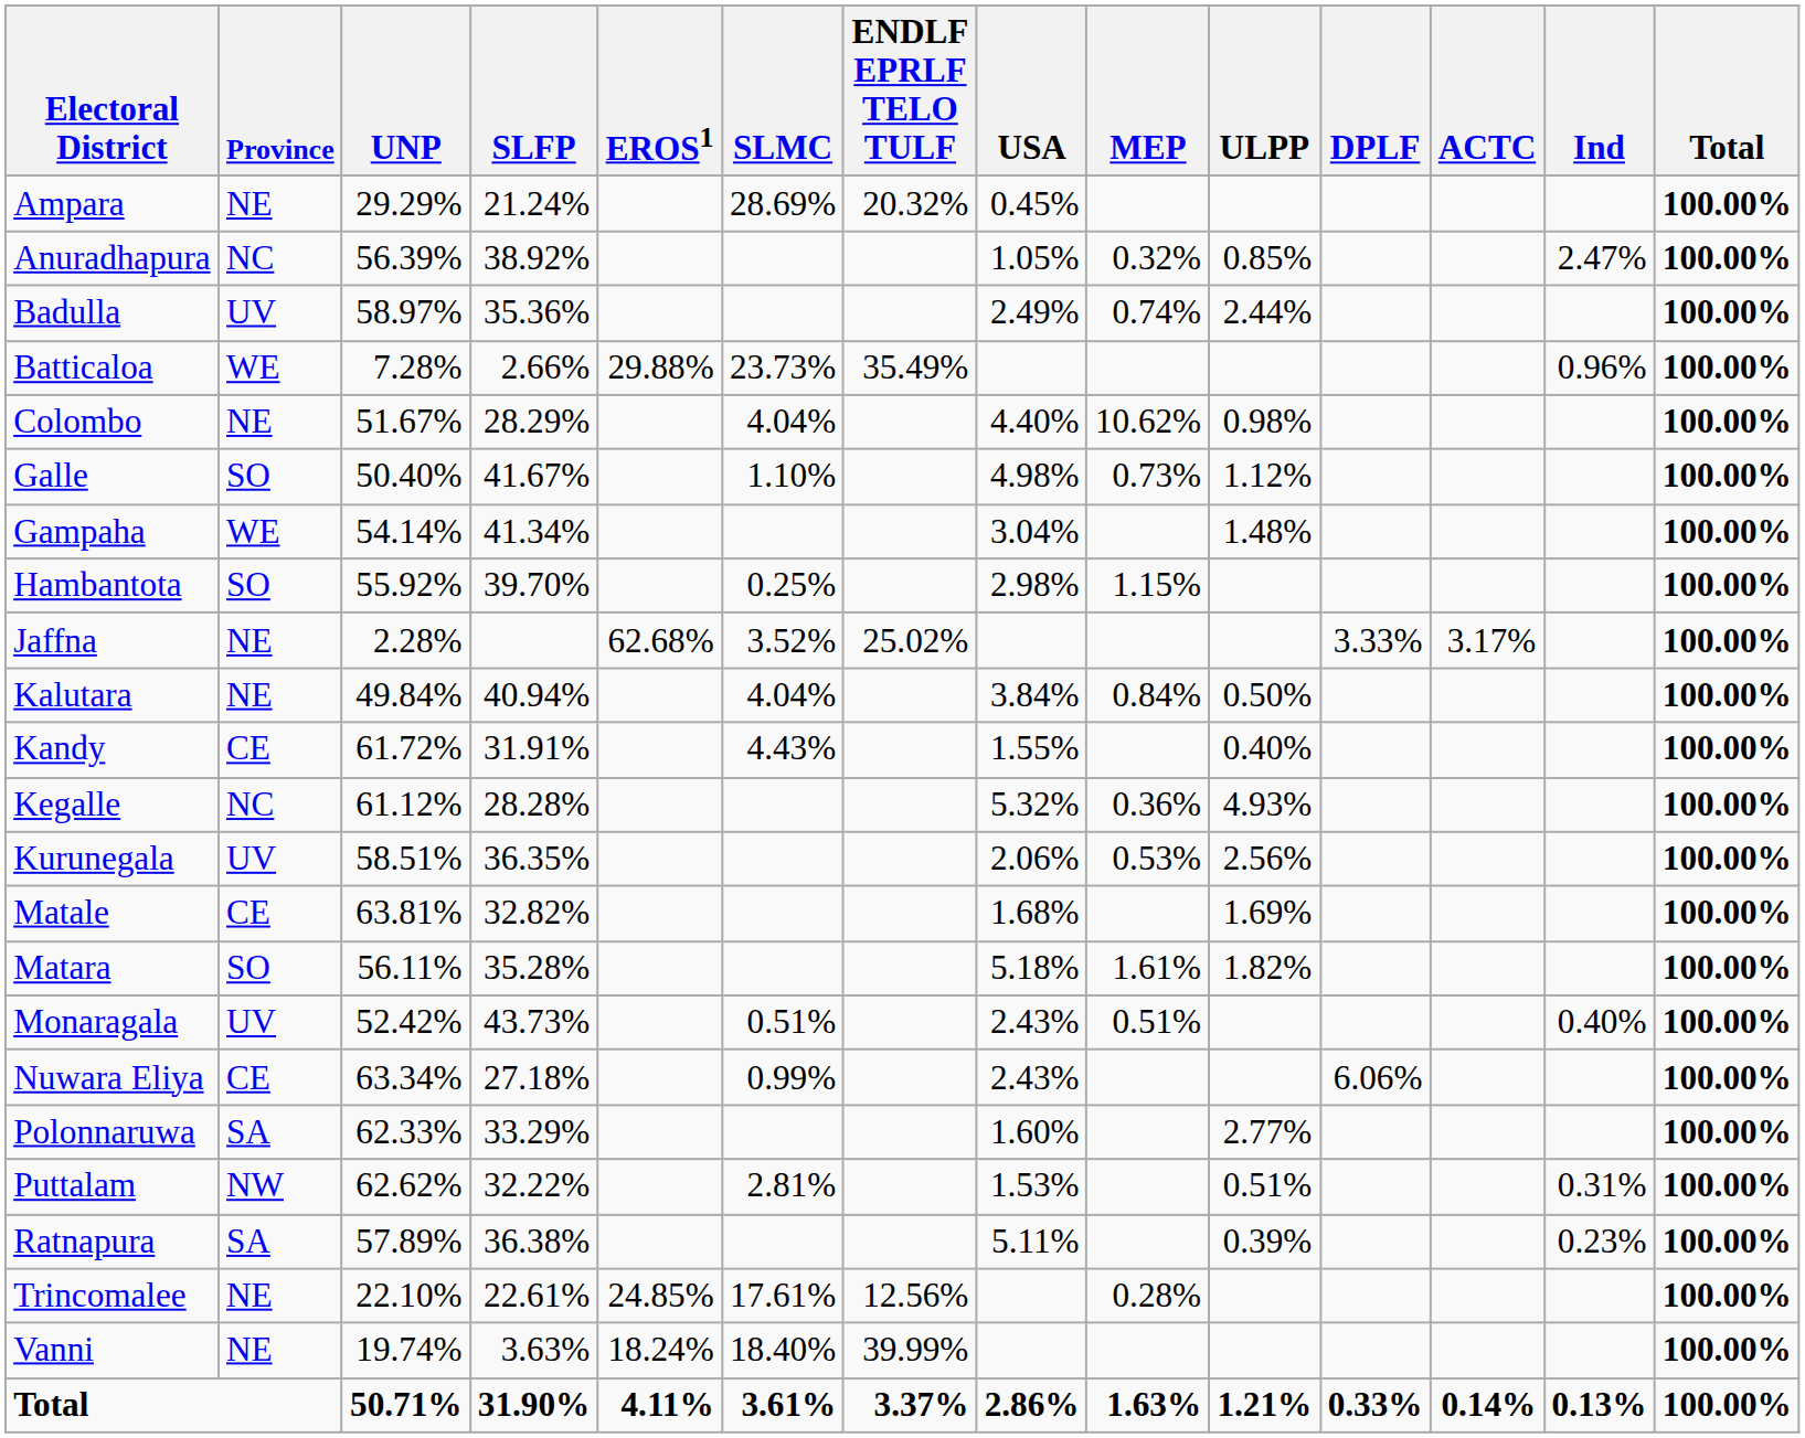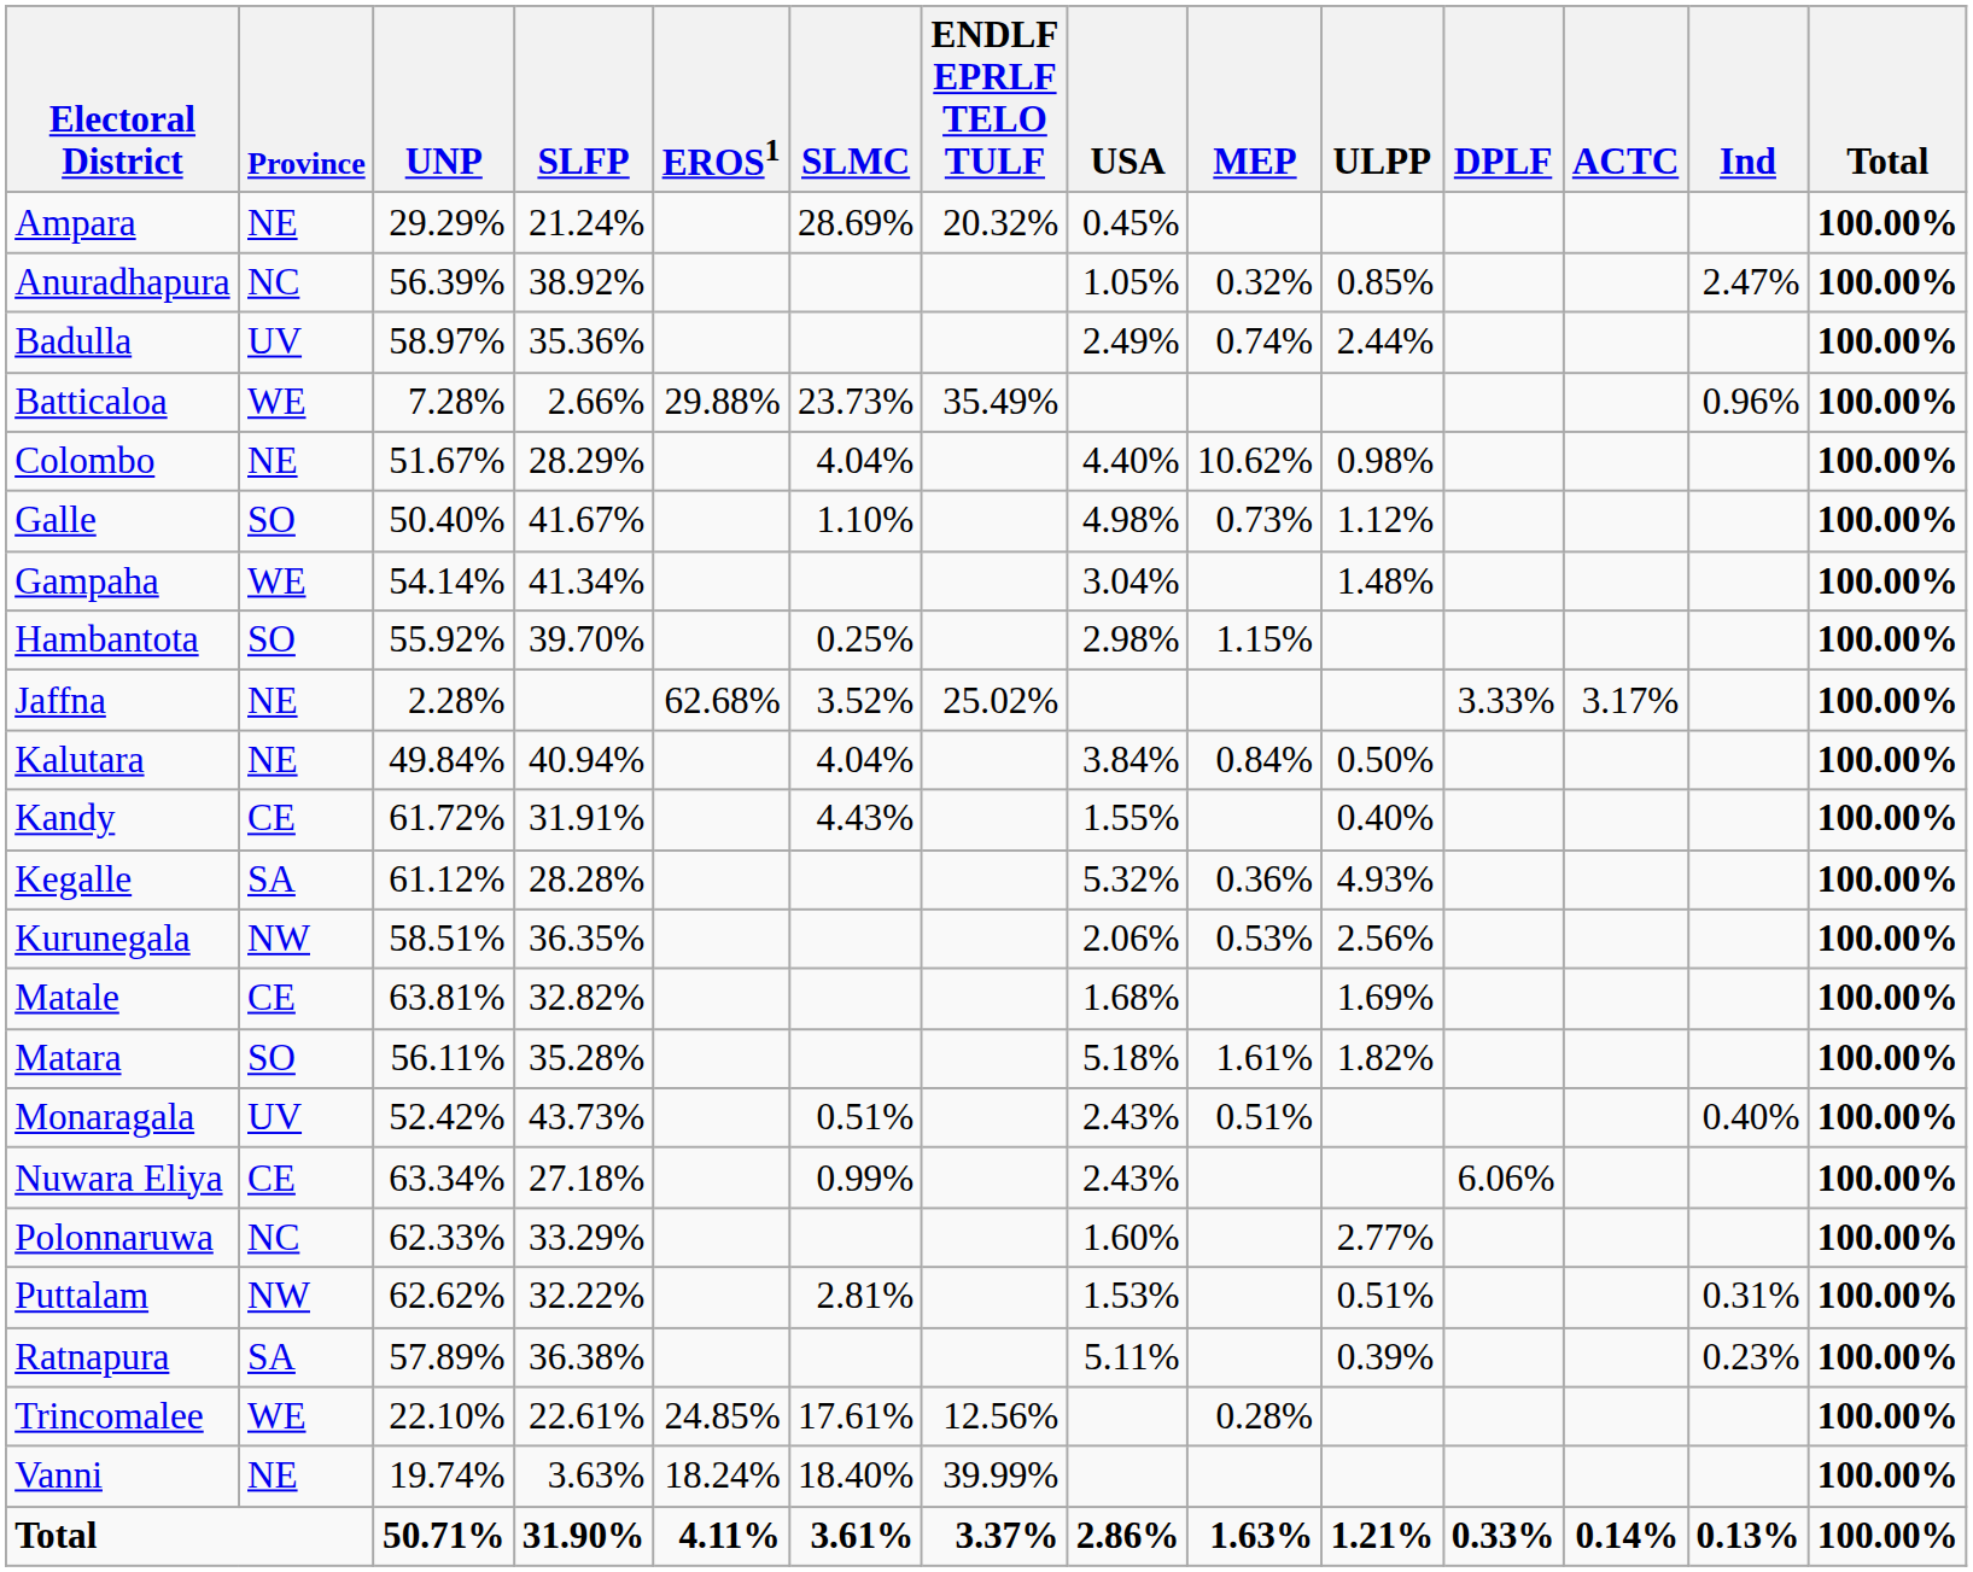Kegalle | Province: NC -> SA
Kurunegala | Province: UV -> NW
Polonnaruwa | Province: SA -> NC
Trincomalee | Province: NE -> WE
